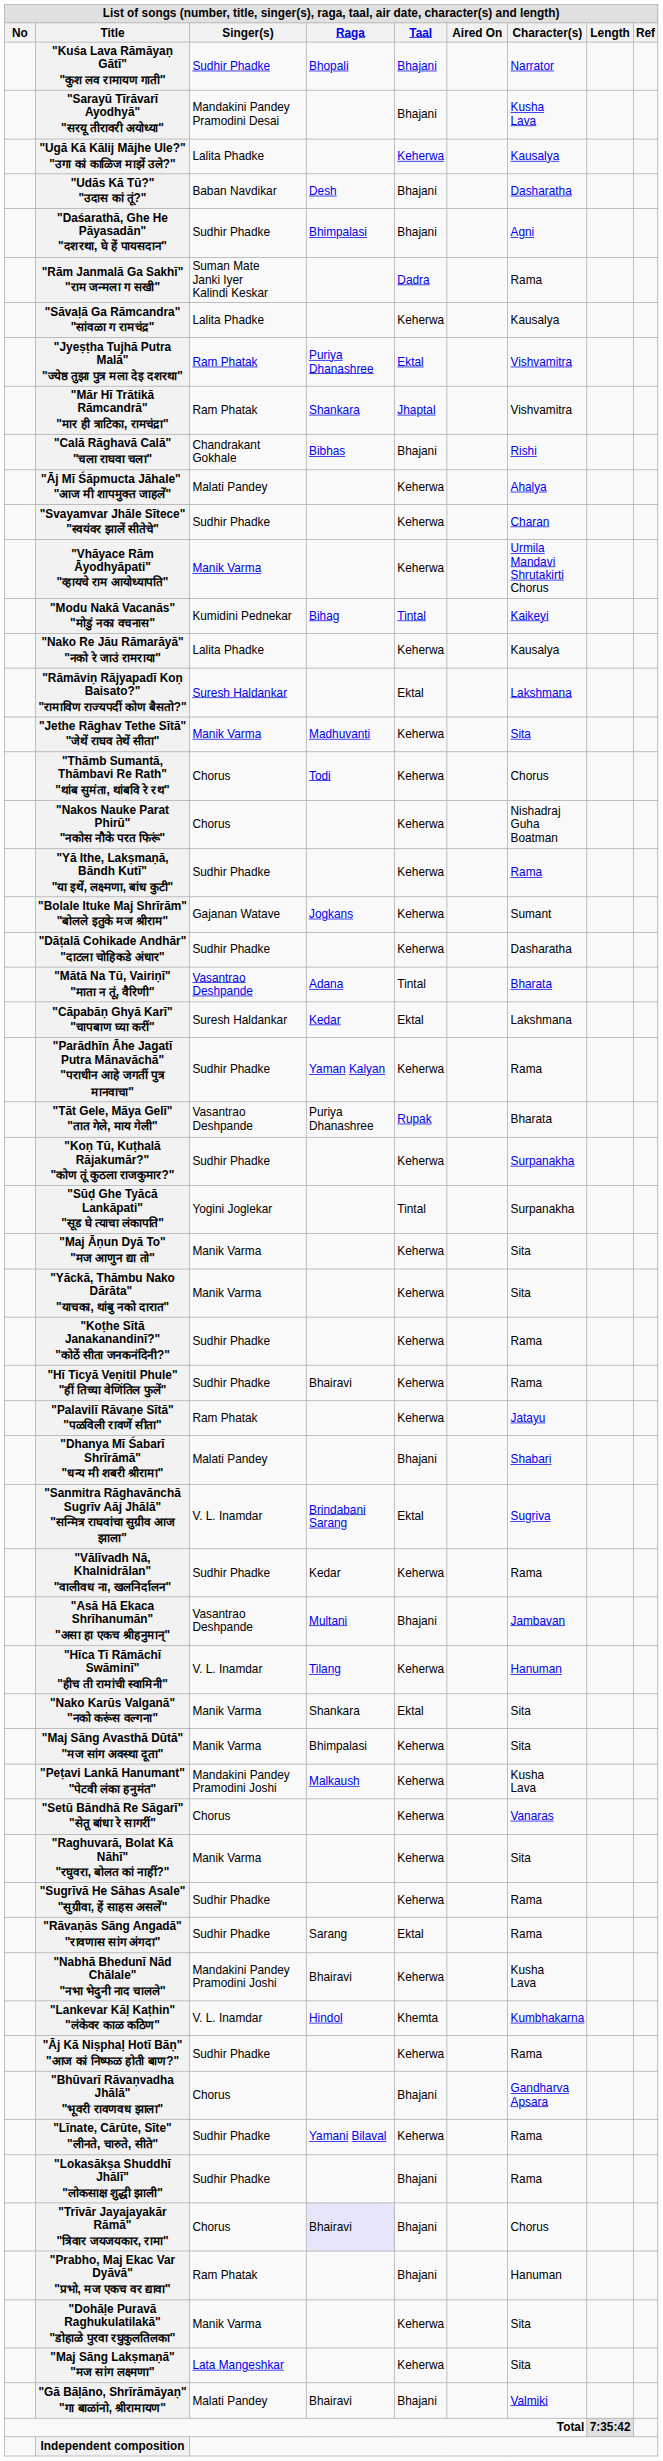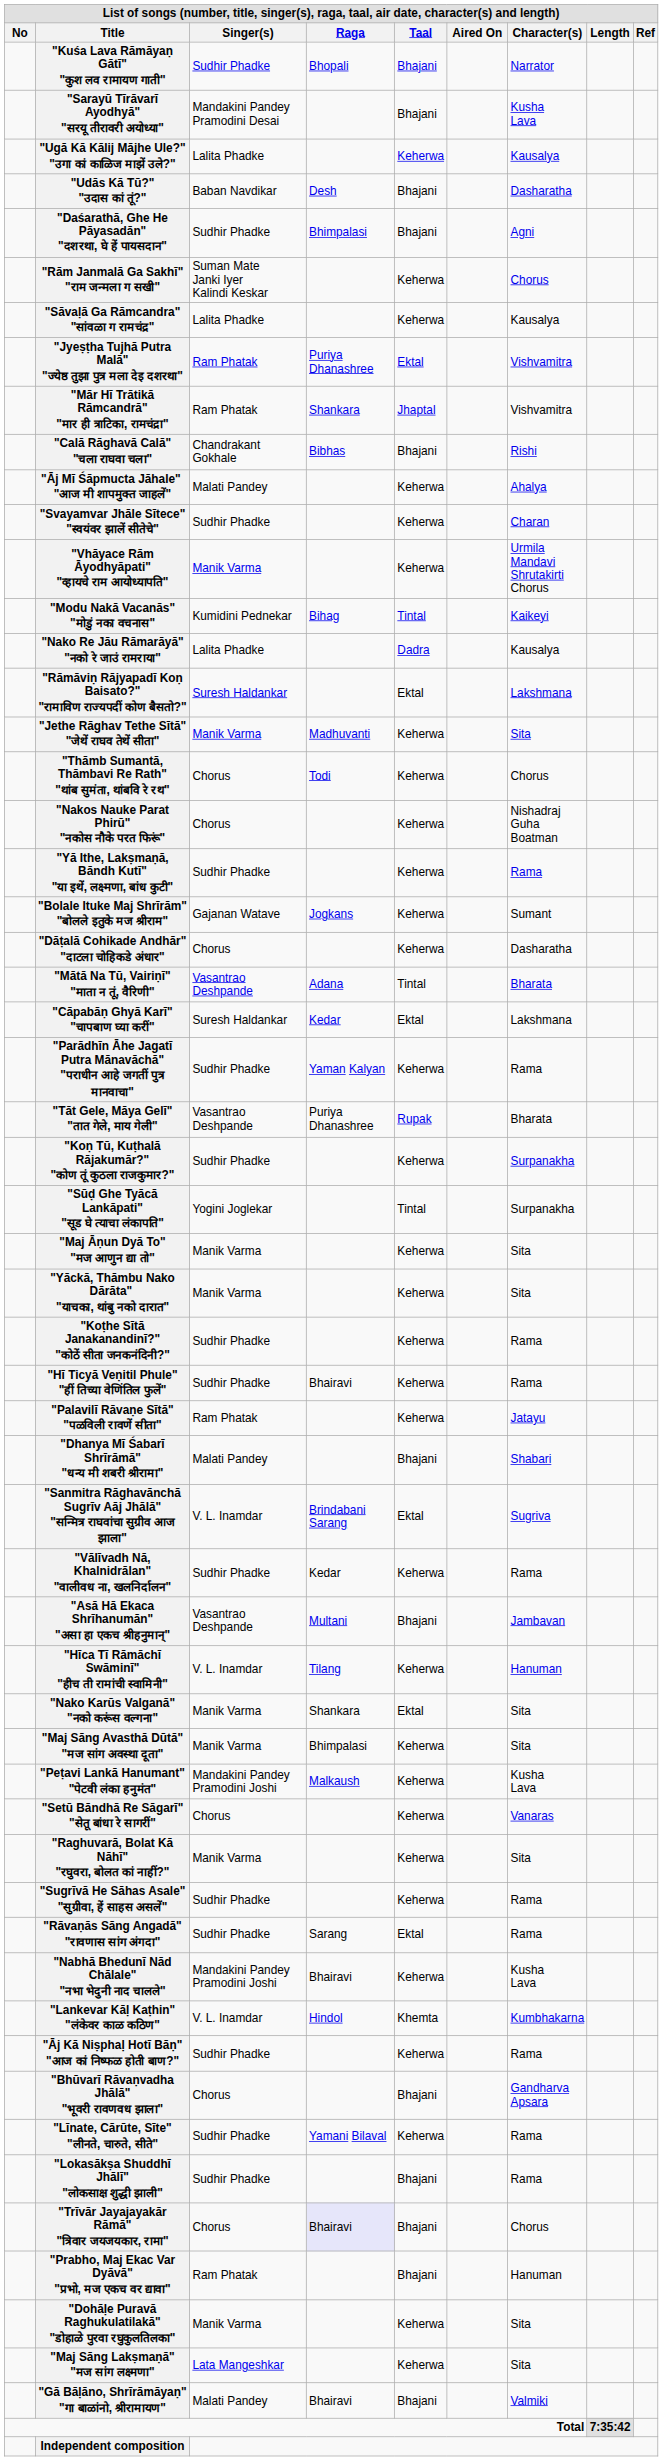"Rām Janmalā Ga Sakhī" "राम जन्मला ग सखी" | Taal: Dadra -> Keherwa
"Rām Janmalā Ga Sakhī" "राम जन्मला ग सखी" | Character(s): Rama -> Chorus
"Nako Re Jāu Rāmarāyā" "नको रे जाउं रामराया" | Taal: Keherwa -> Dadra
"Dāṭalā Cohikade Andhār" "दाटला चोहिकडे अंधार" | Singer(s): Sudhir Phadke -> Chorus
